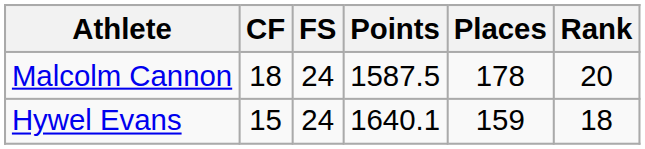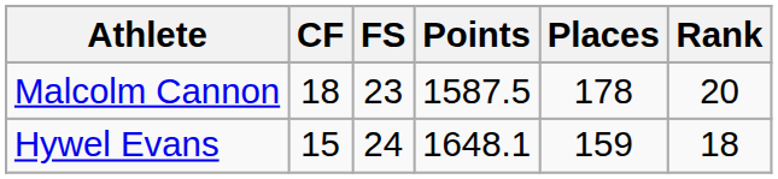Malcolm Cannon | FS: 24 -> 23
Hywel Evans | Points: 1640.1 -> 1648.1
